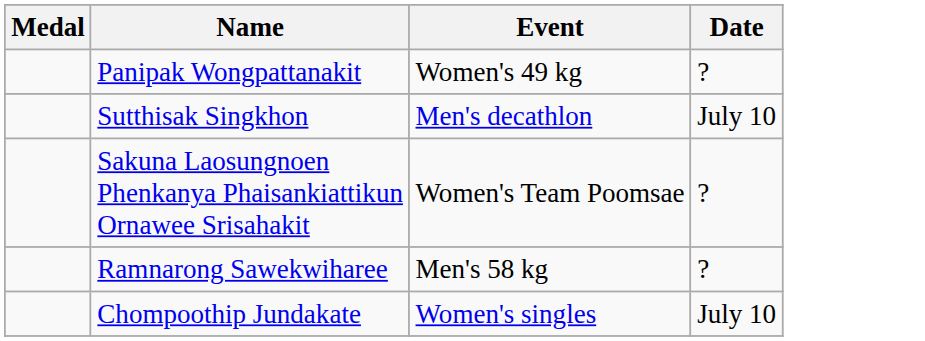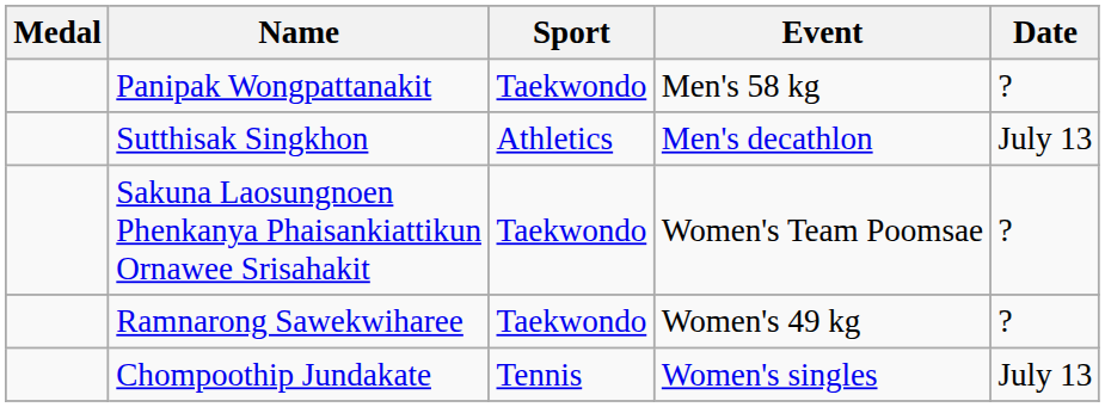+ column: Sport | Taekwondo | Athletics | Taekwondo | Taekwondo | Tennis
Panipak Wongpattanakit | Event: Women's 49 kg -> Men's 58 kg
Sutthisak Singkhon | Date: July 10 -> July 13
Ramnarong Sawekwiharee | Event: Men's 58 kg -> Women's 49 kg
Chompoothip Jundakate | Date: July 10 -> July 13
